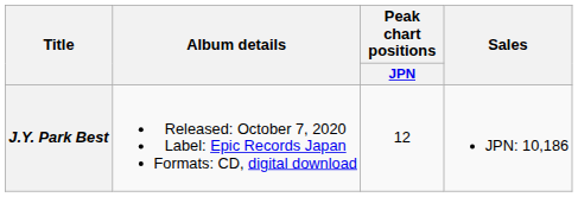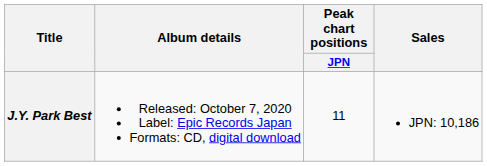J.Y. Park Best | Peak chart positions / JPN: 12 -> 11
